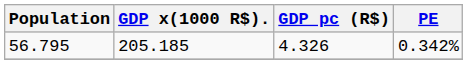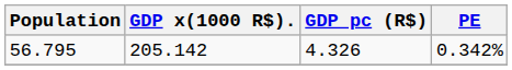56.795 | GDP x(1000 R$).: 205.185 -> 205.142
